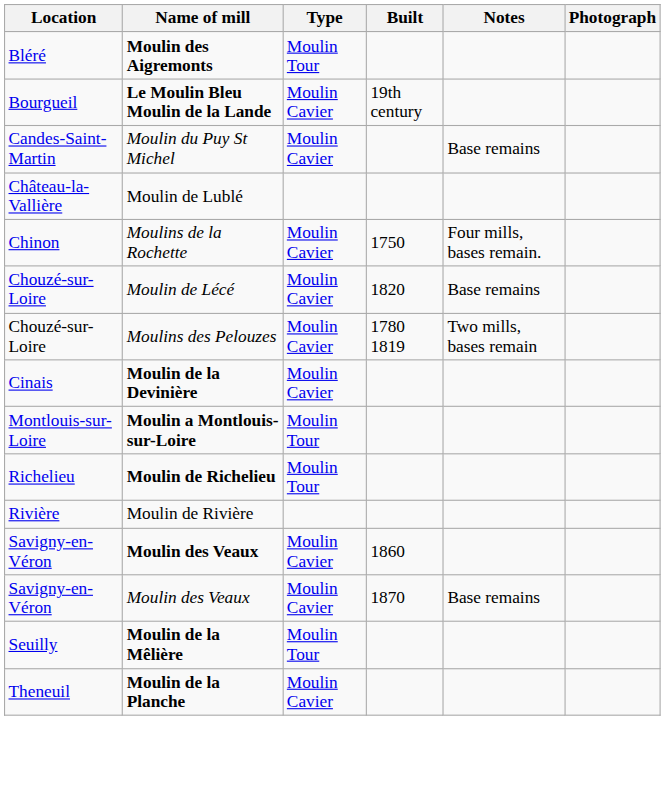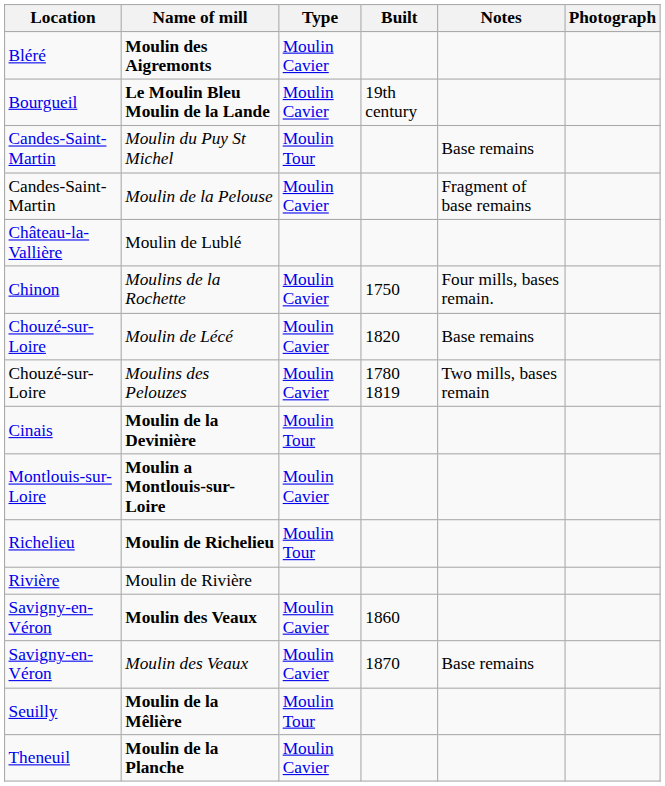Moulin des Aigremonts | Type: Moulin Tour -> Moulin Cavier
Moulin du Puy St Michel | Type: Moulin Cavier -> Moulin Tour
+ row: Candes-Saint-Martin | Moulin de la Pelouse | Moulin Cavier | Fragment of base remains
Moulin de la Devinière | Type: Moulin Cavier -> Moulin Tour
Moulin a Montlouis-sur-Loire | Type: Moulin Tour -> Moulin Cavier
